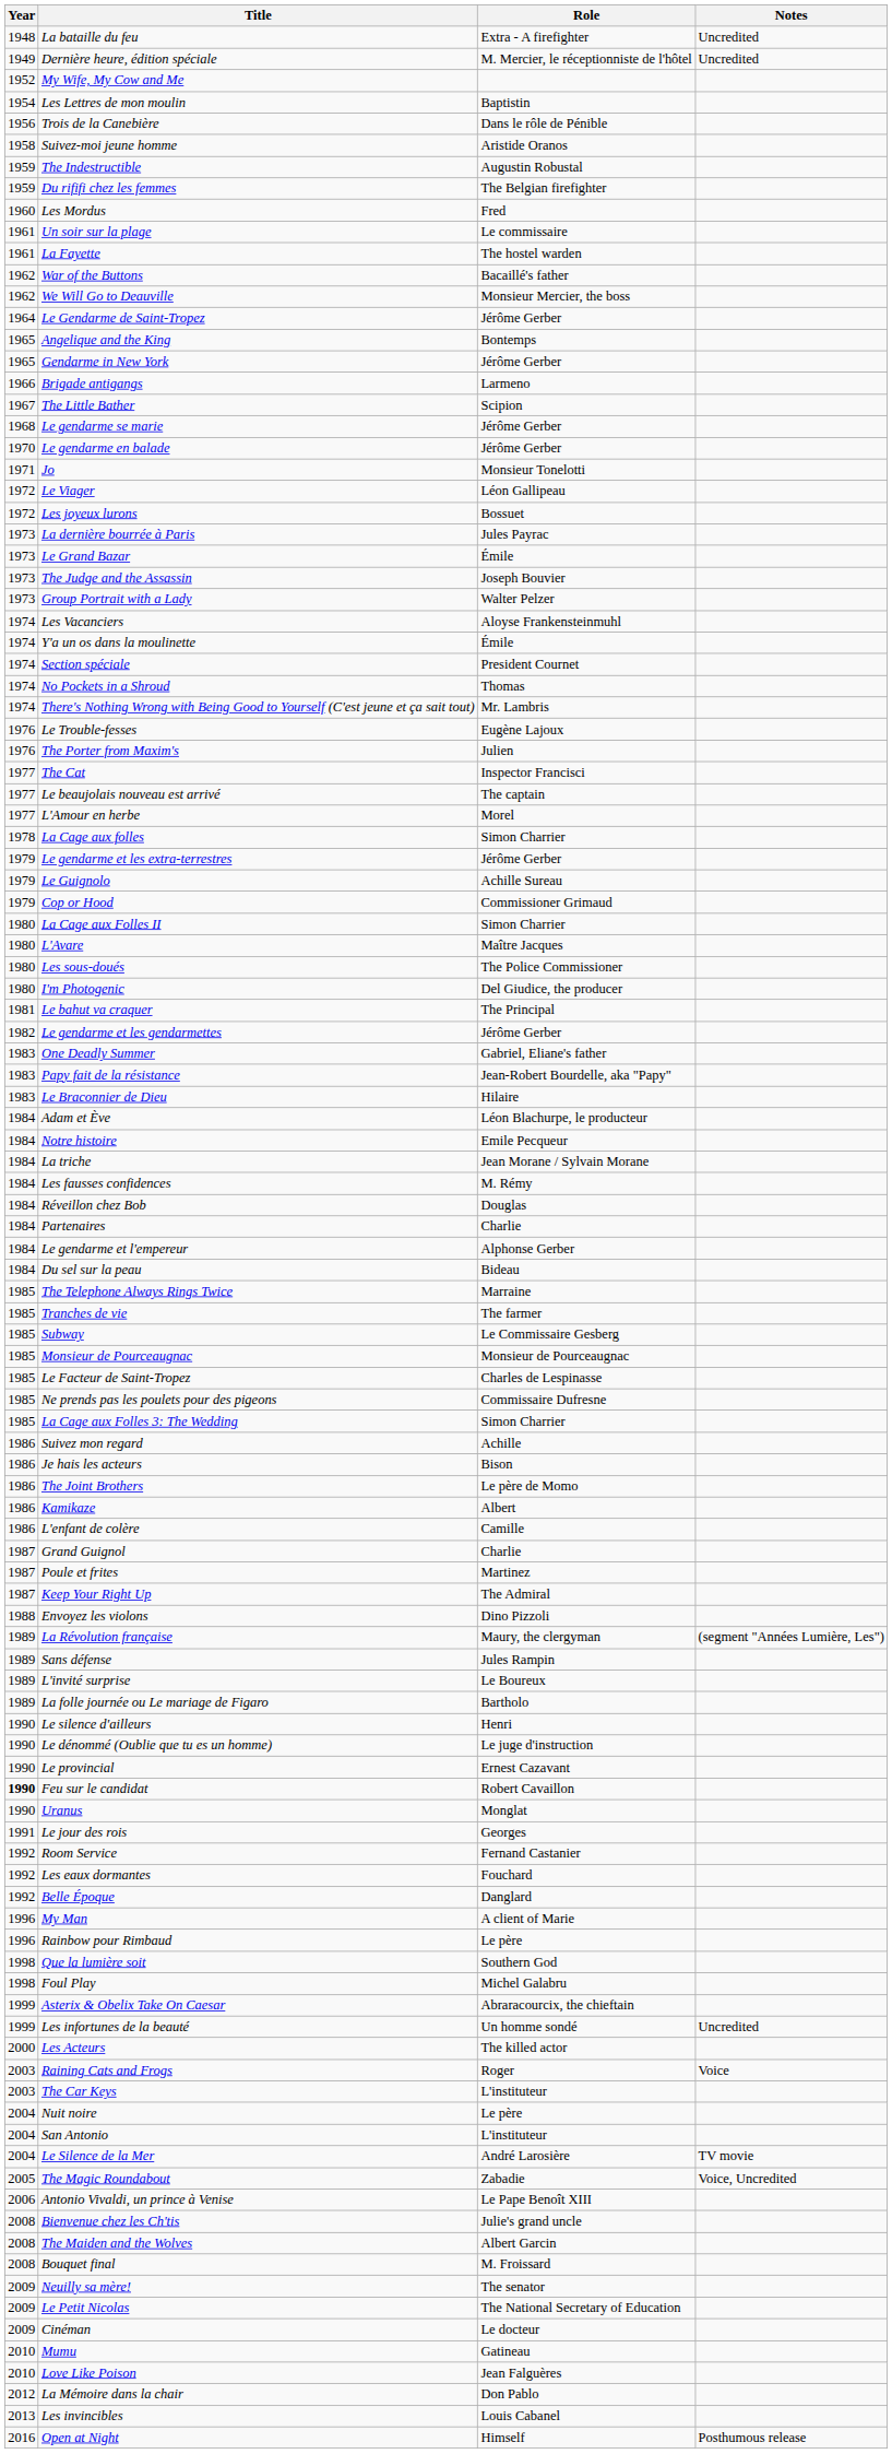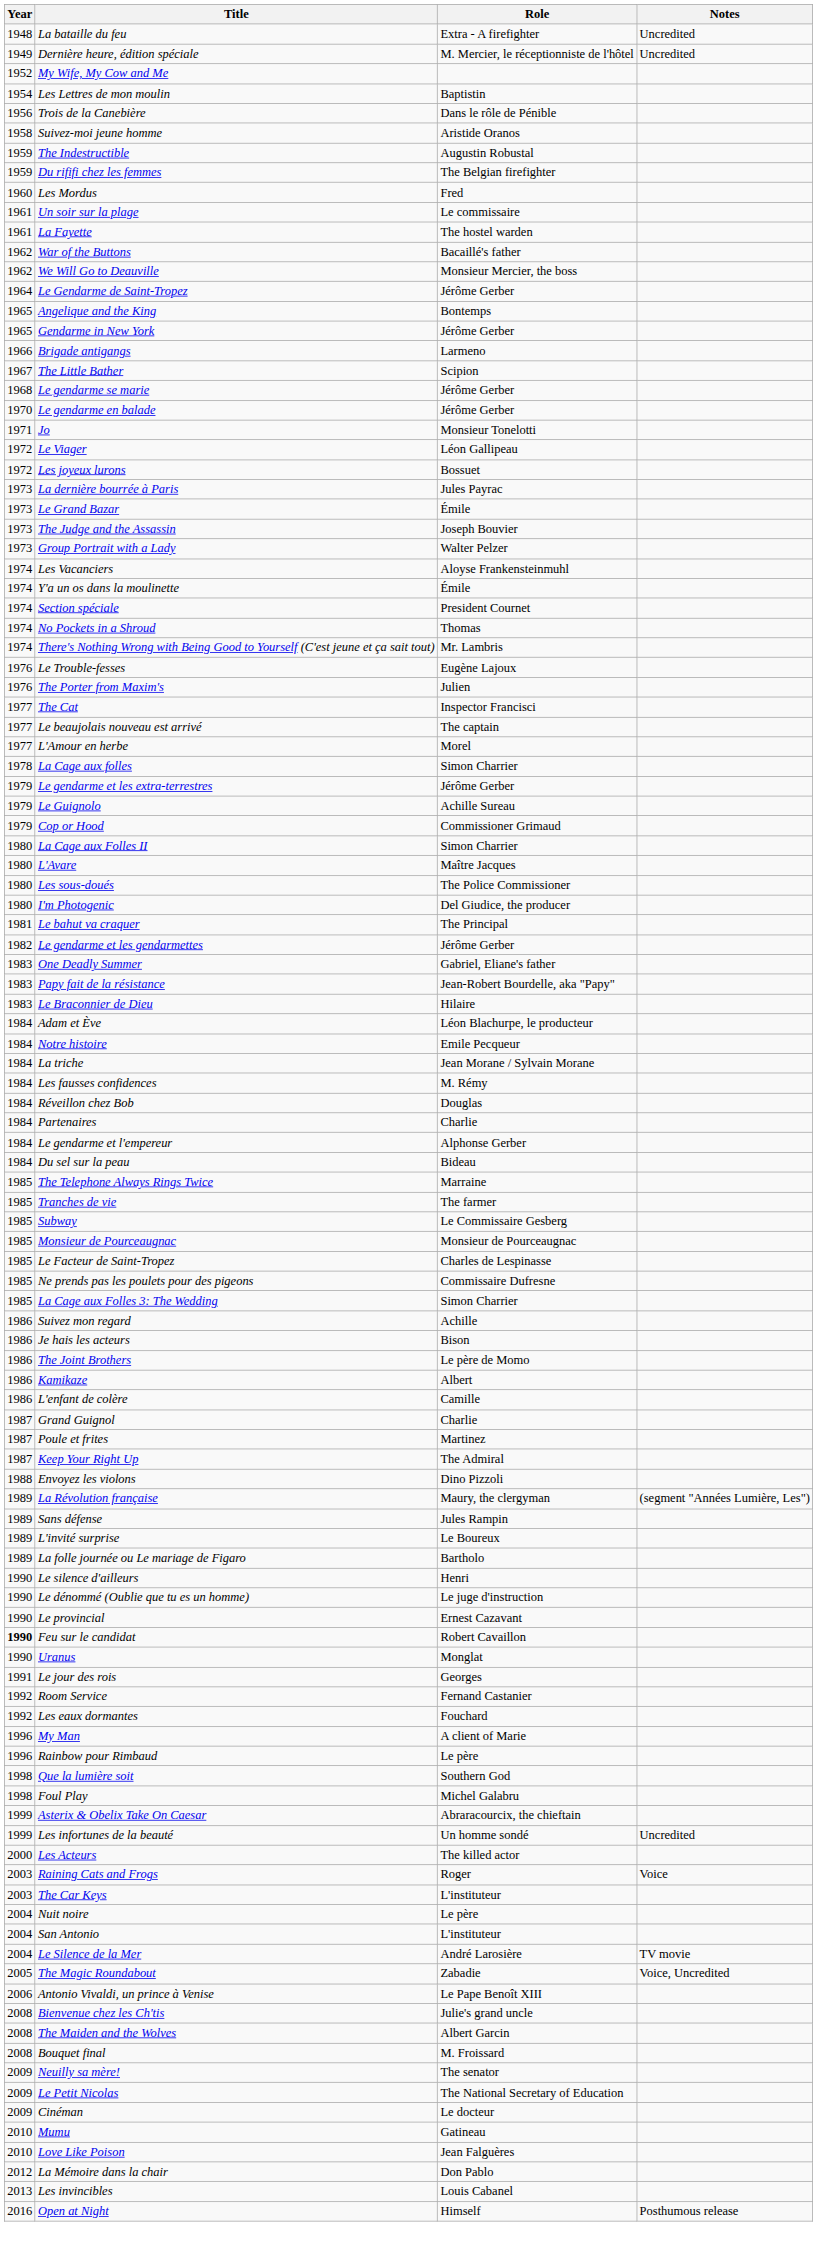- row: 1992 | Belle Époque | Danglard
